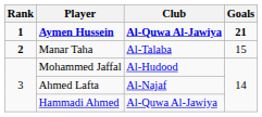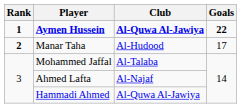Aymen Hussein | Goals: 21 -> 22
Manar Taha | Club: Al-Talaba -> Al-Hudood
Manar Taha | Goals: 15 -> 17
Mohammed Jaffal | Club: Al-Hudood -> Al-Talaba
